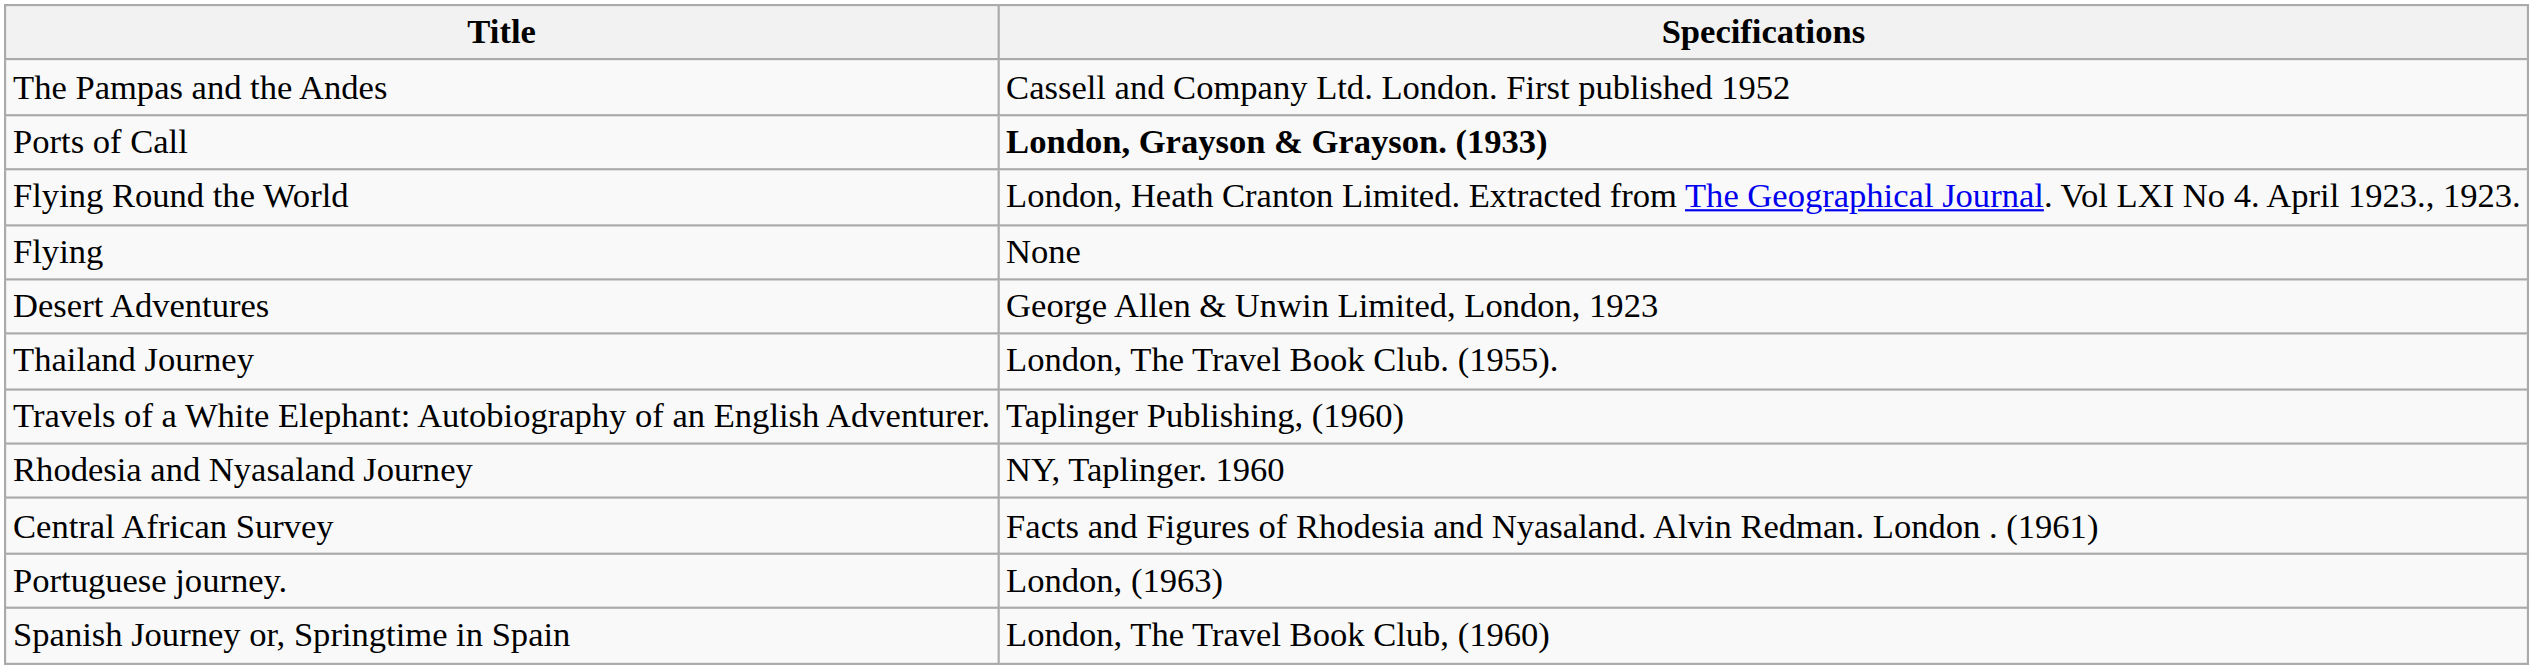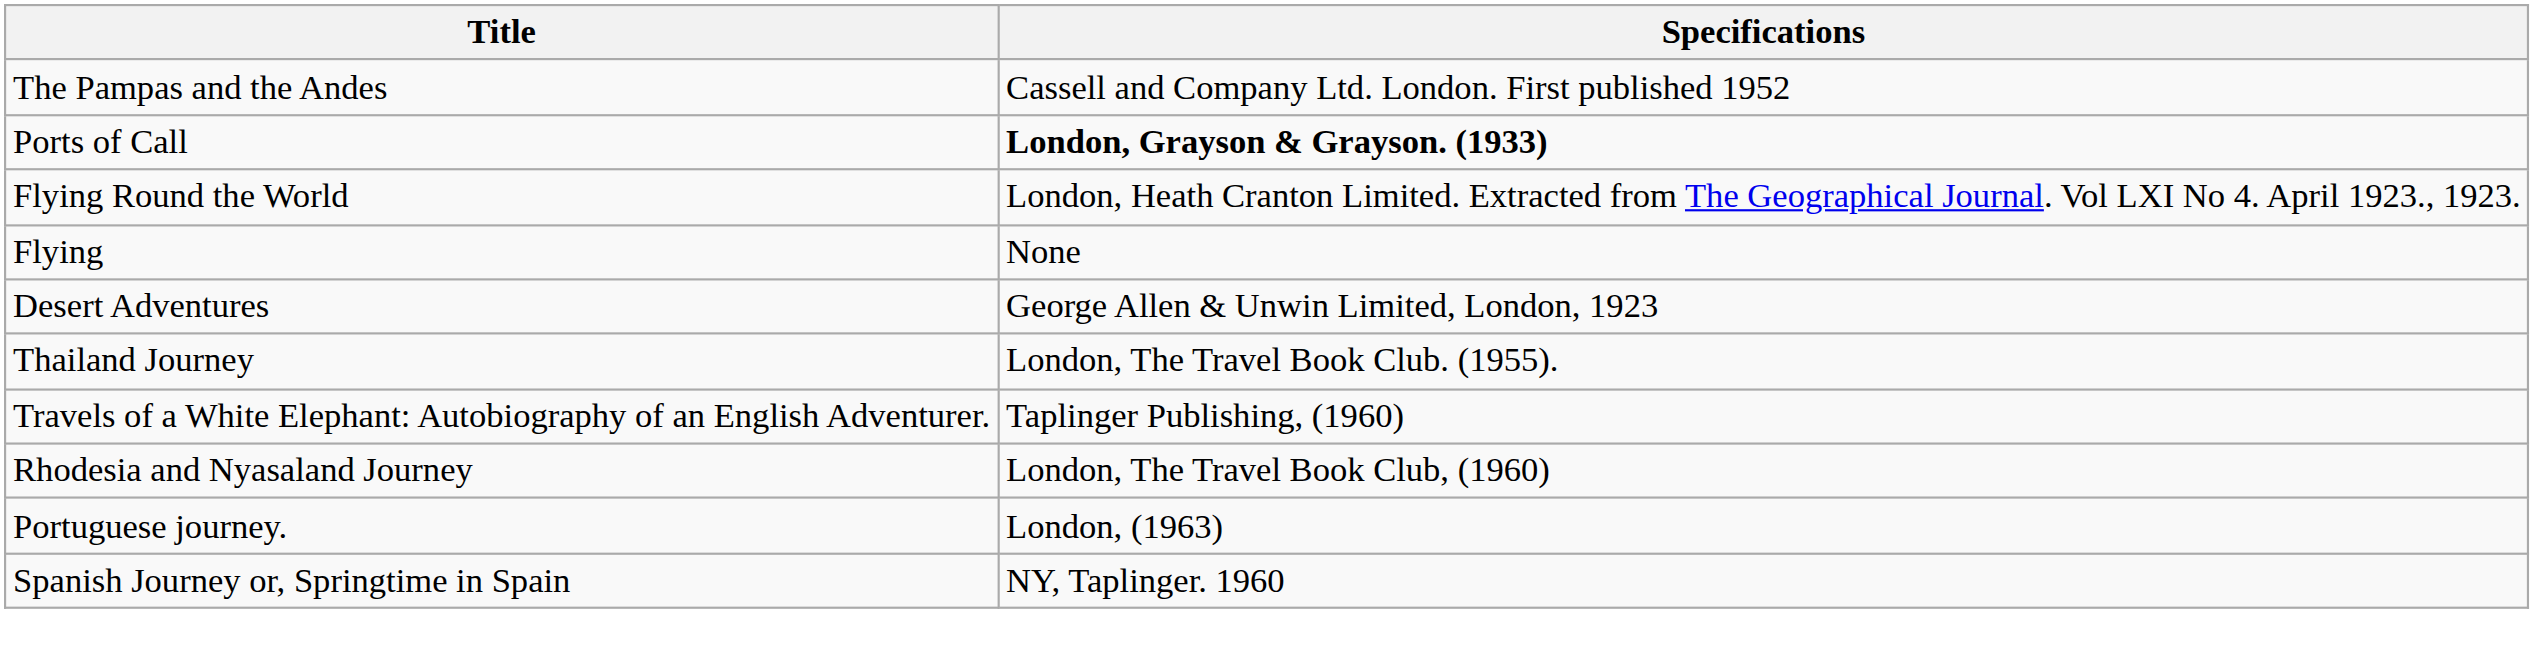Rhodesia and Nyasaland Journey | Specifications: NY, Taplinger. 1960 -> London, The Travel Book Club, (1960)
- row: Central African Survey | Facts and Figures of Rhodesia and Nyasaland. Alvin Redman. London . (1961)
Spanish Journey or, Springtime in Spain | Specifications: London, The Travel Book Club, (1960) -> NY, Taplinger. 1960
